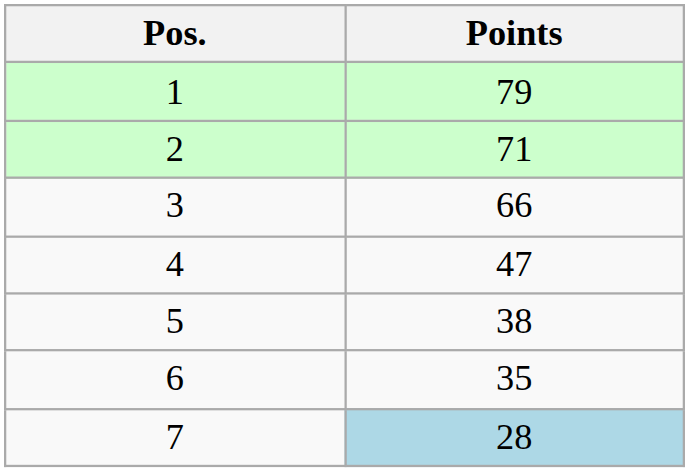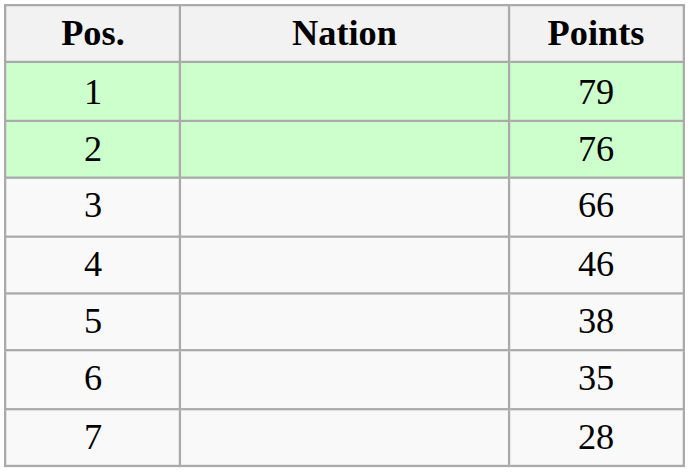+ column: Nation
2 | Points: 71 -> 76
4 | Points: 47 -> 46
7 | Points: lightblue background -> no background
